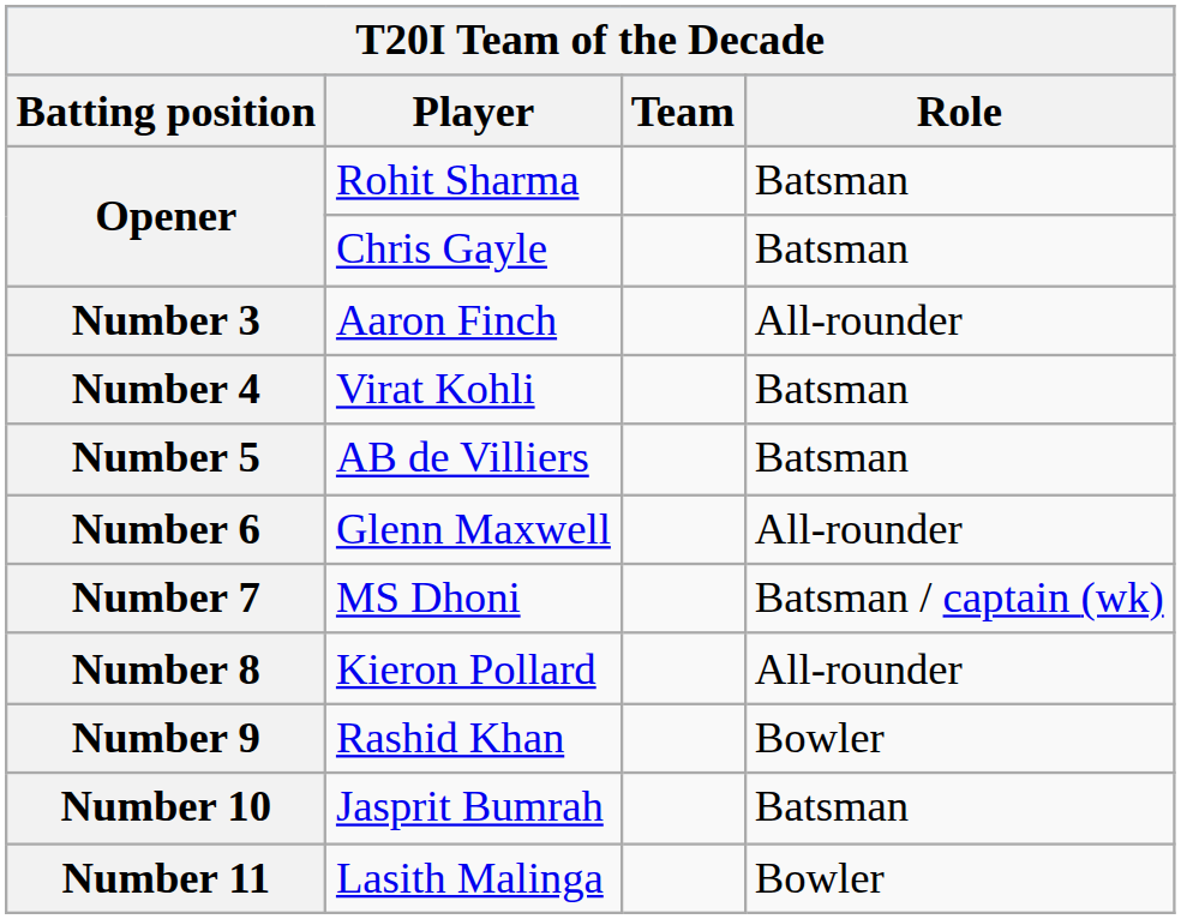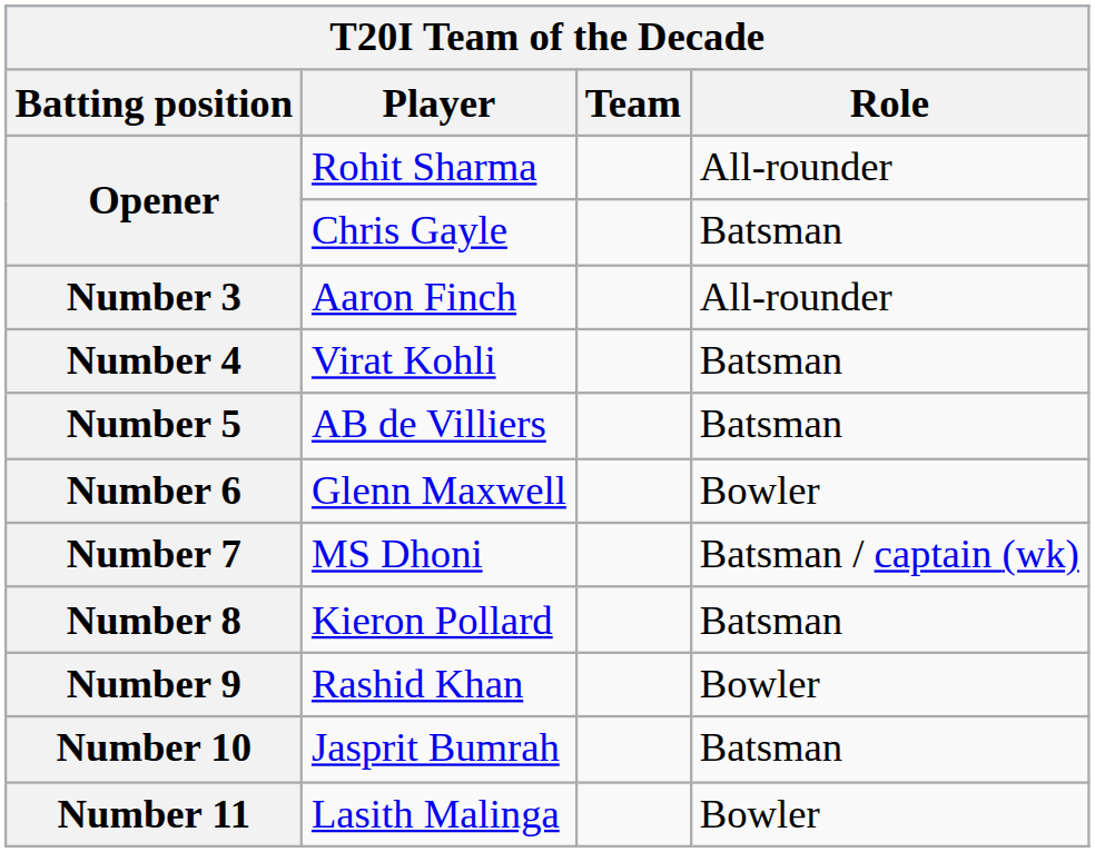Opener / Rohit Sharma | Role: Batsman -> All-rounder
Number 6 | Role: All-rounder -> Bowler
Number 8 | Role: All-rounder -> Batsman
